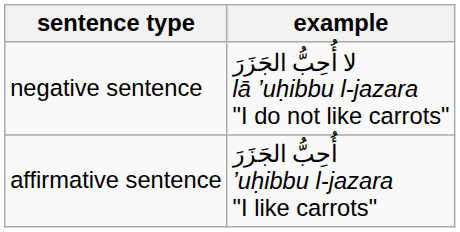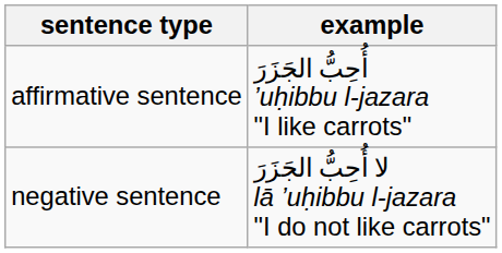rows swapped: affirmative sentence <-> negative sentence
